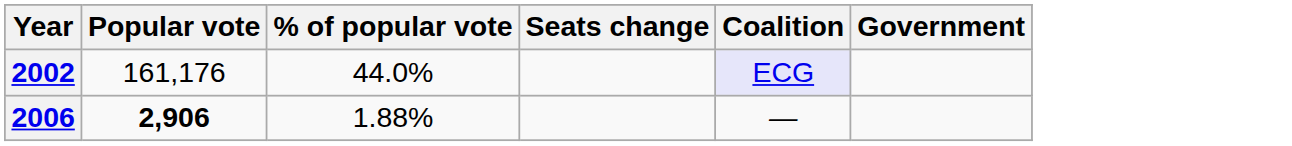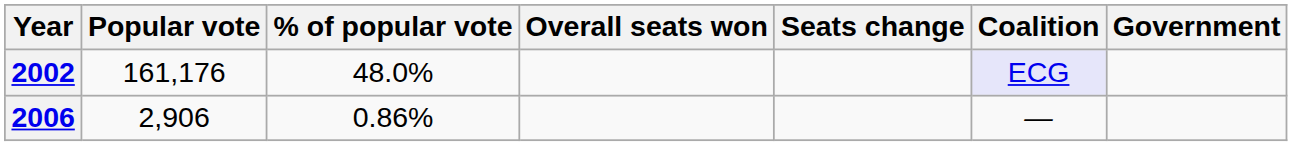+ column: Overall seats won
2002 | % of popular vote: 44.0% -> 48.0%
2006 | Popular vote: bold -> normal
2006 | % of popular vote: 1.88% -> 0.86%
